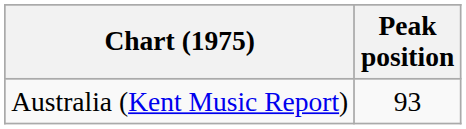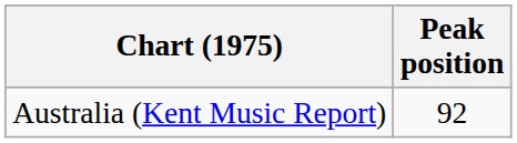Australia (Kent Music Report) | Peak position: 93 -> 92
